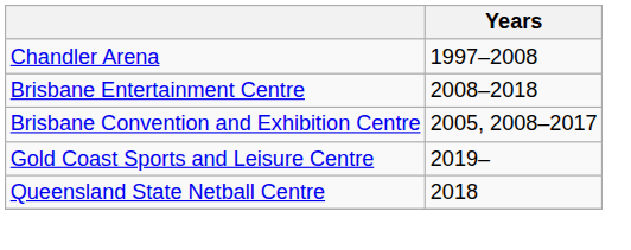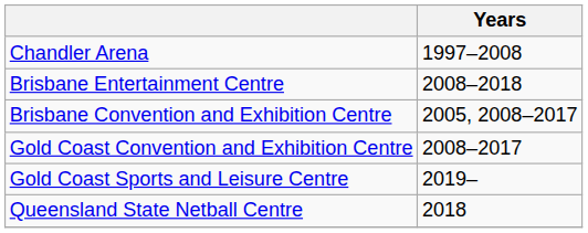+ row: Gold Coast Convention and Exhibition Centre | 2008–2017
